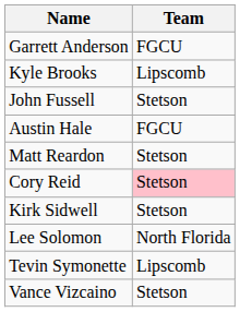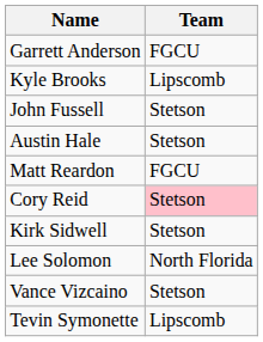Austin Hale | Team: FGCU -> Stetson
Matt Reardon | Team: Stetson -> FGCU
rows swapped: Tevin Symonette <-> Vance Vizcaino
